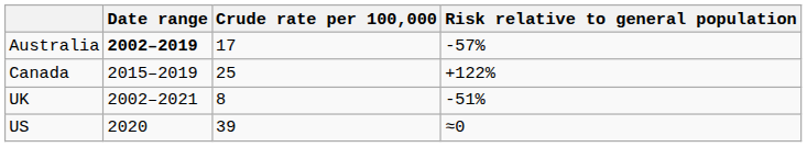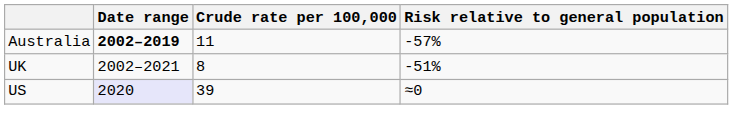Australia | Crude rate per 100,000: 17 -> 11
- row: Canada | 2015–2019 | 25 | +122%
US | Date range: no background -> lavender background
